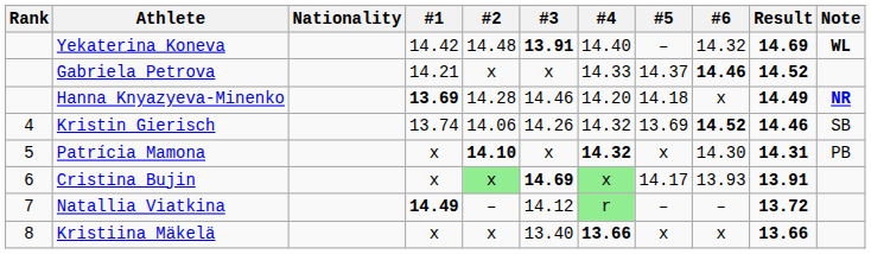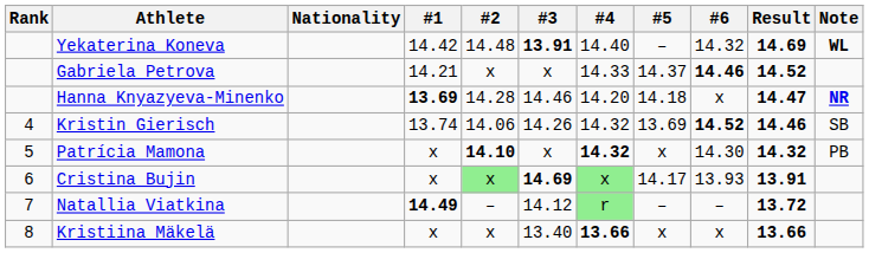Hanna Knyazyeva-Minenko | Result: 14.49 -> 14.47
Patrícia Mamona | Result: 14.31 -> 14.32
